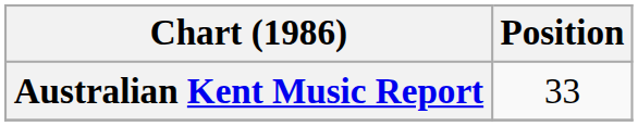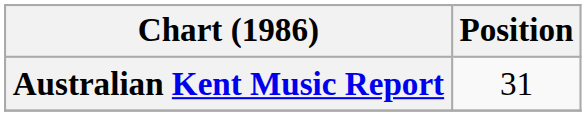Australian Kent Music Report | Position: 33 -> 31
